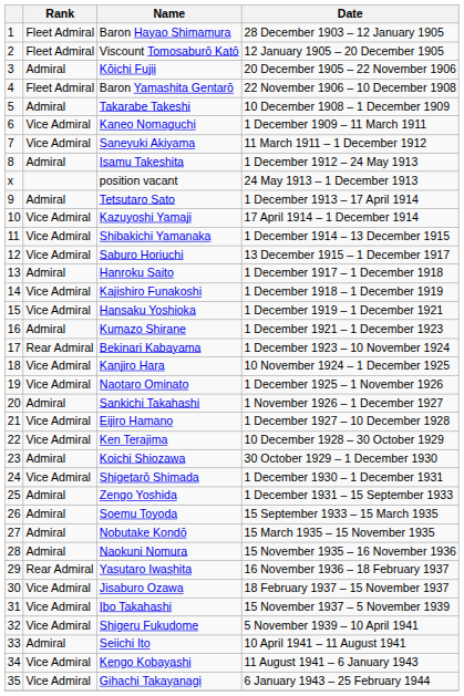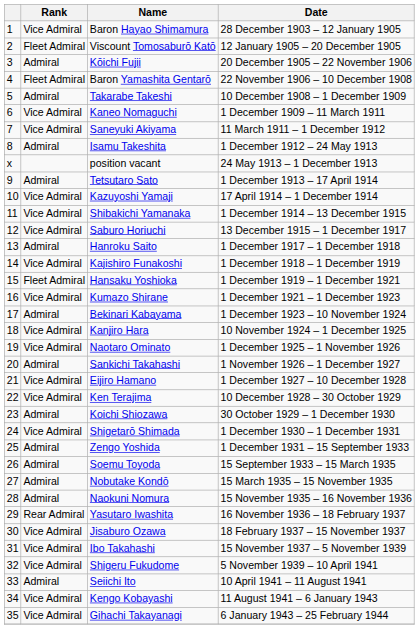Baron Hayao Shimamura | Rank: Fleet Admiral -> Vice Admiral
Hansaku Yoshioka | Rank: Vice Admiral -> Fleet Admiral
Kumazo Shirane | Rank: Admiral -> Vice Admiral
Bekinari Kabayama | Rank: Rear Admiral -> Admiral
